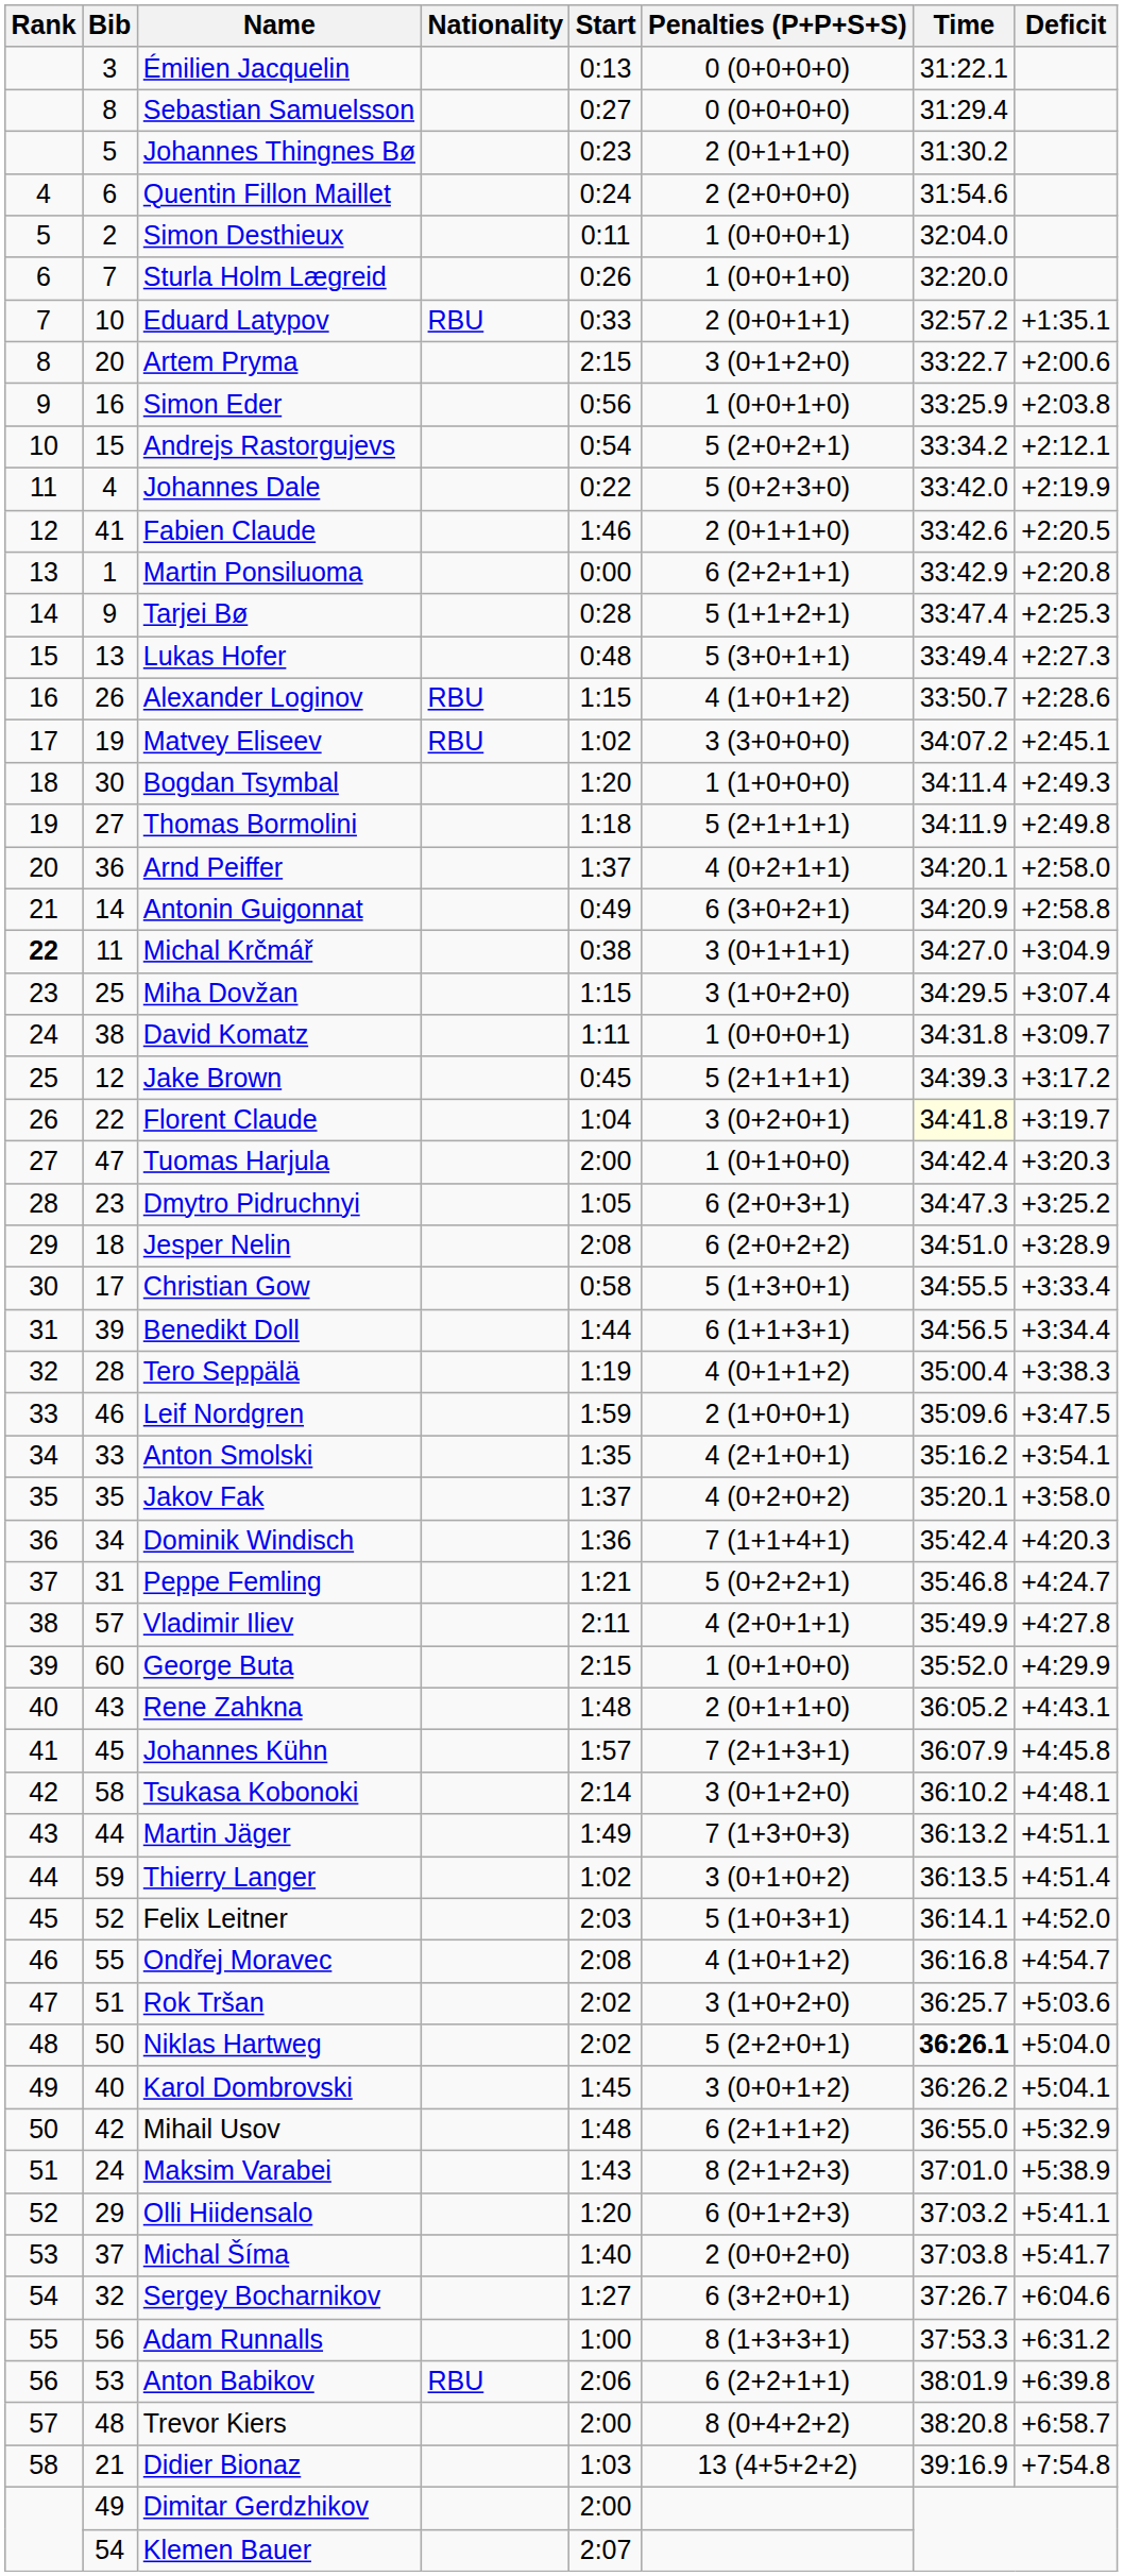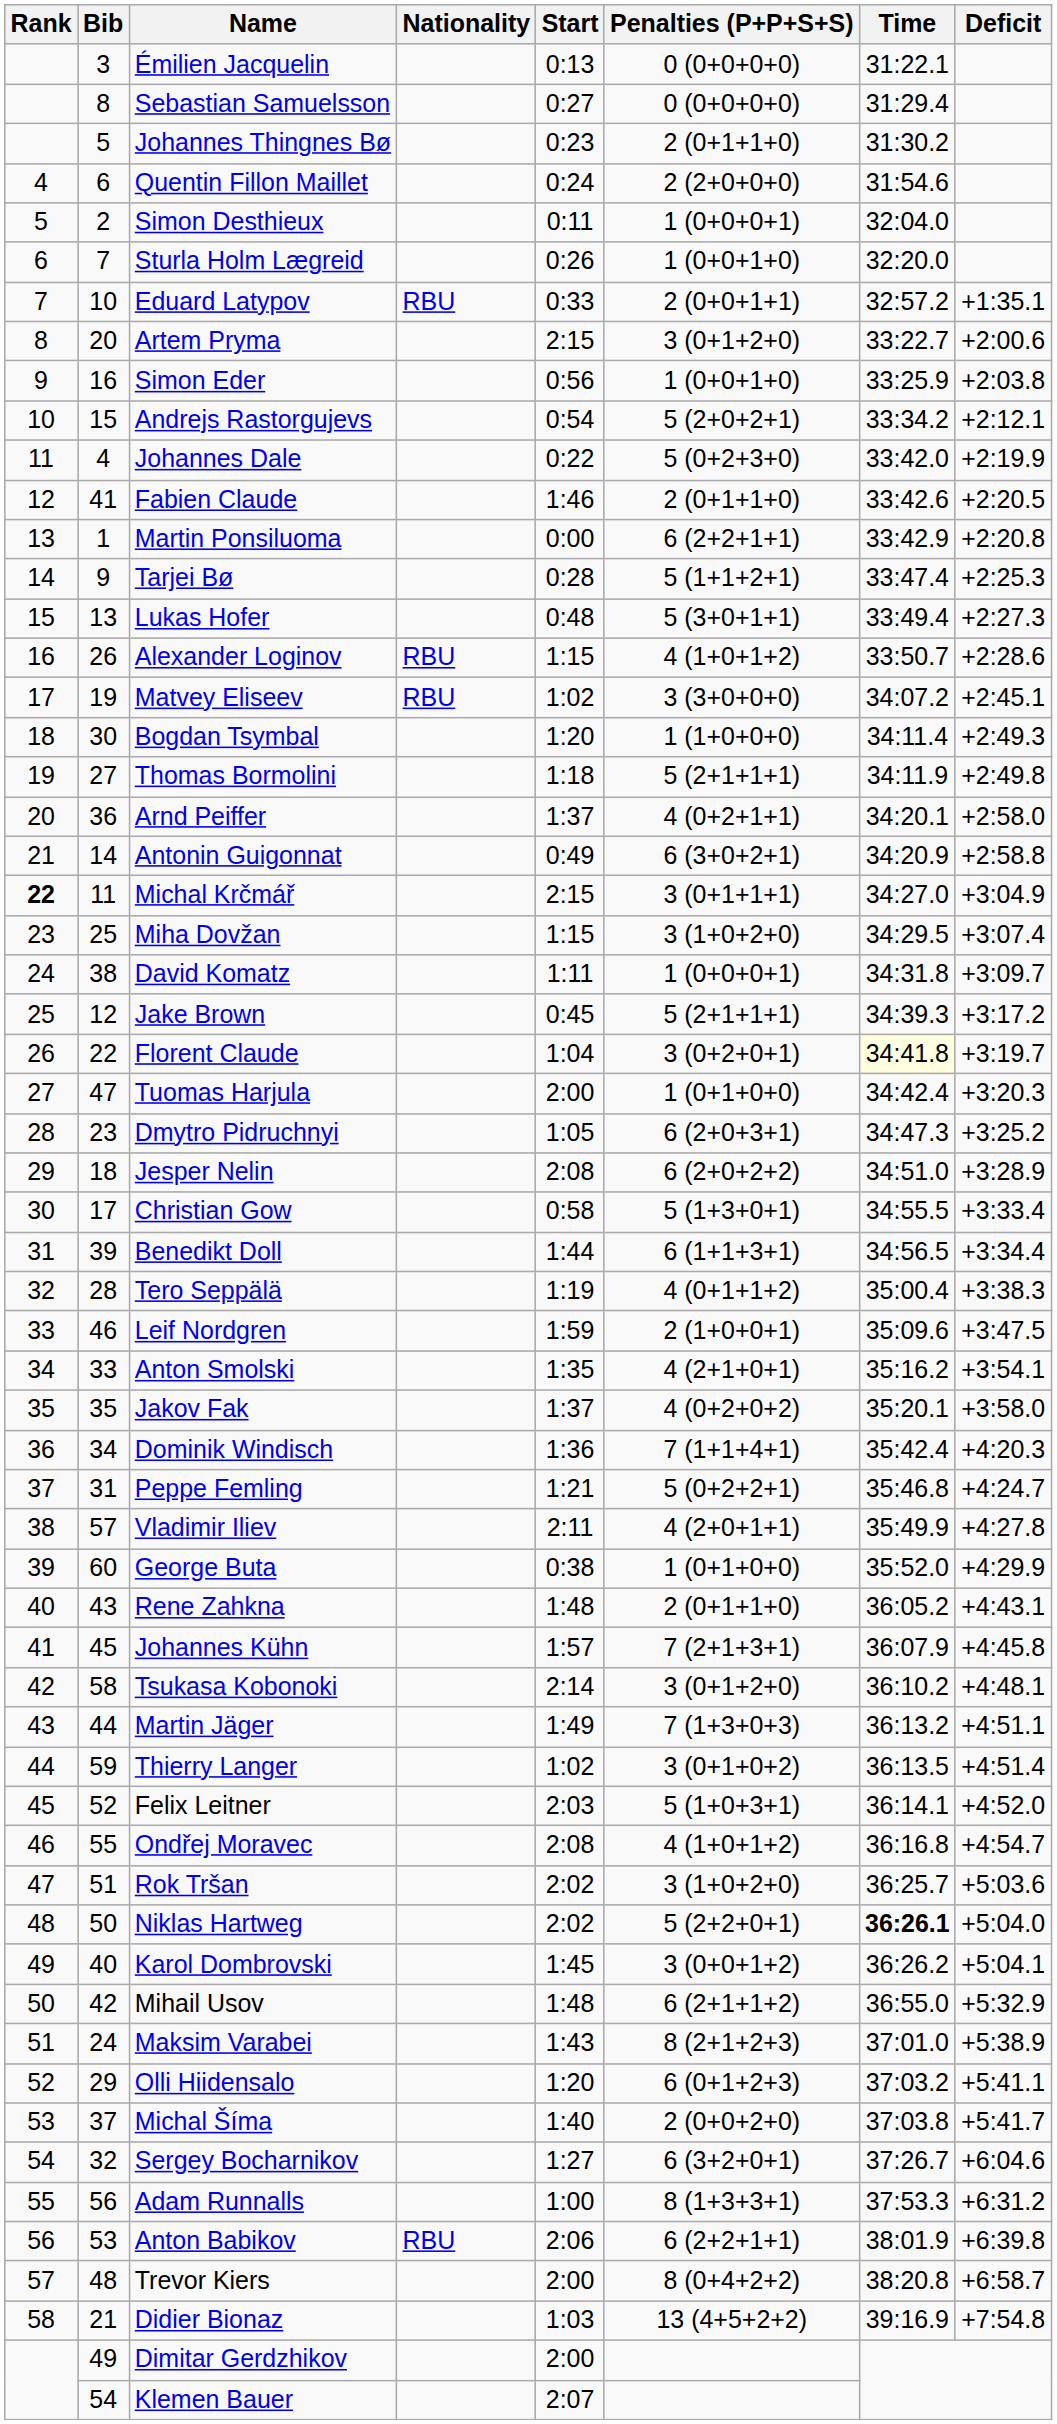Michal Krčmář | Start: 0:38 -> 2:15
George Buta | Start: 2:15 -> 0:38
